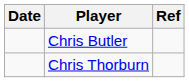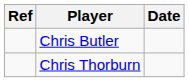columns swapped: Date <-> Ref
